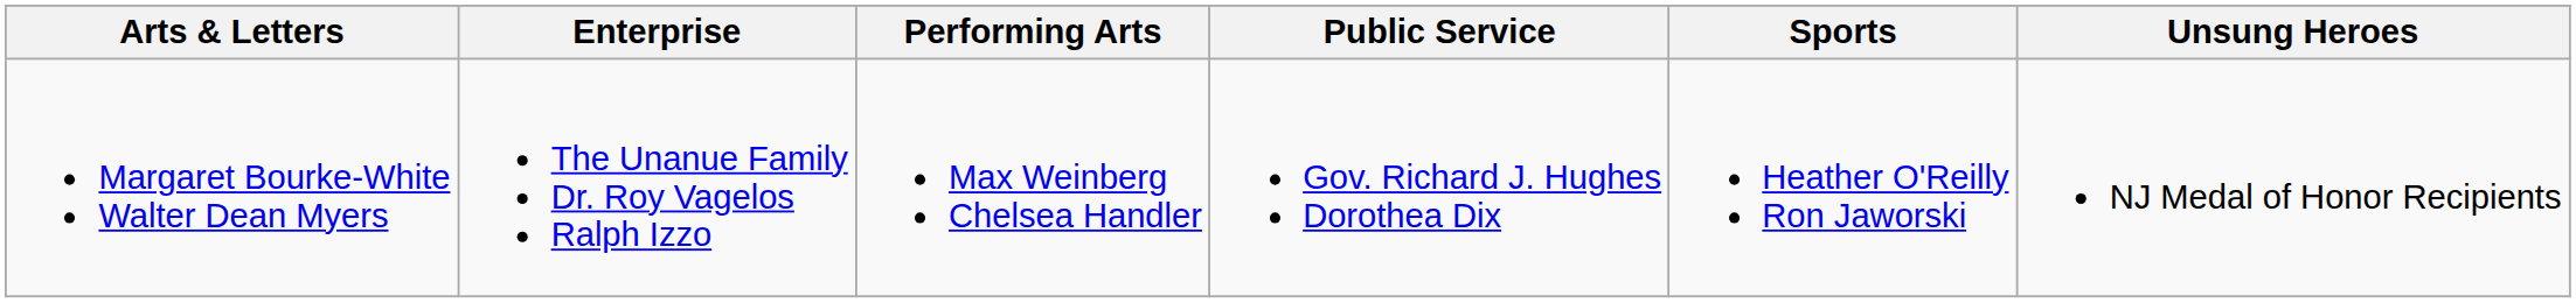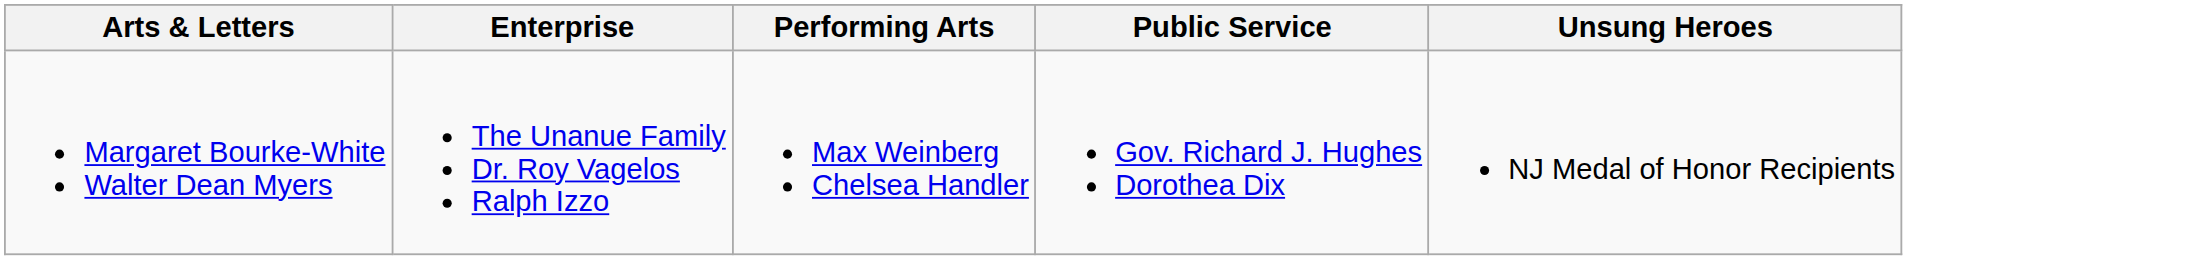- column: Sports | Heather O'Reilly Ron Jaworski
